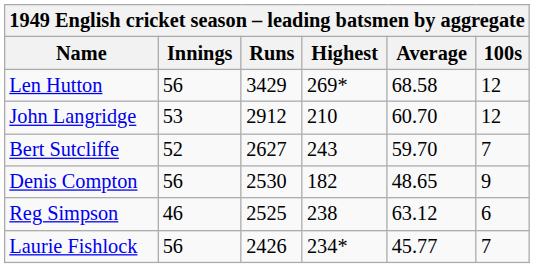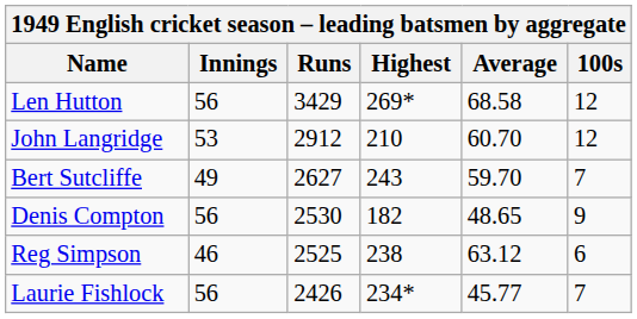Bert Sutcliffe | Innings: 52 -> 49
